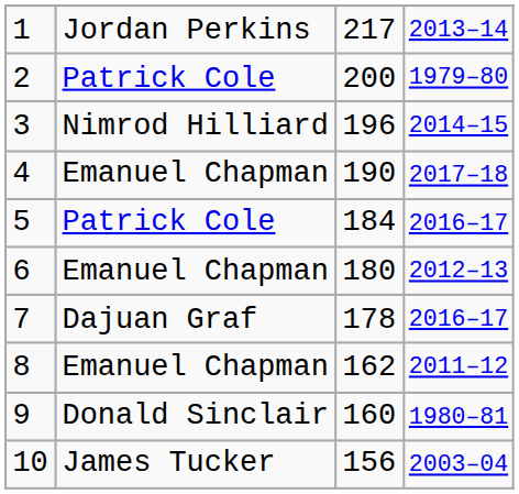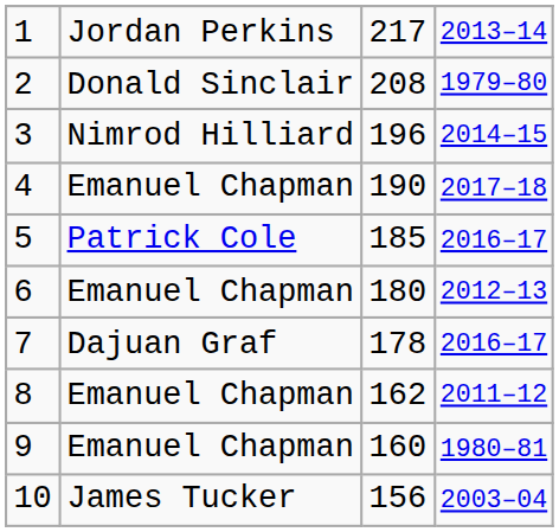2 | column 2: Patrick Cole -> Donald Sinclair
2 | column 3: 200 -> 208
5 | column 3: 184 -> 185
9 | column 2: Donald Sinclair -> Emanuel Chapman
